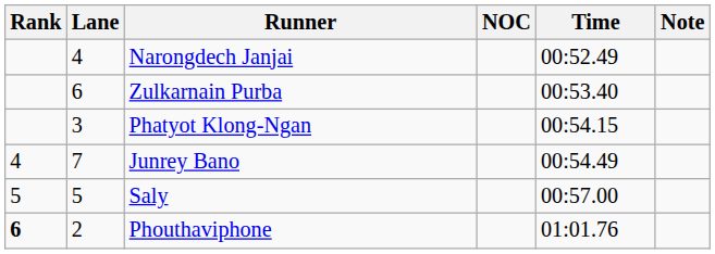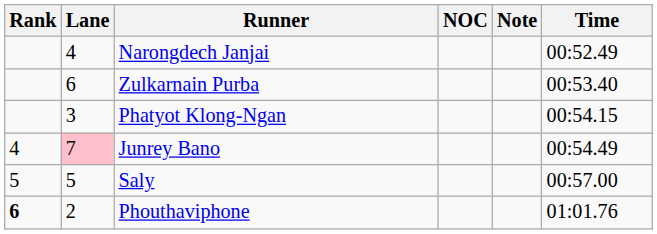columns swapped: Time <-> Note
Junrey Bano | Lane: no background -> pink background
